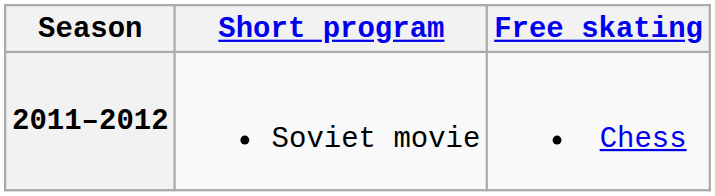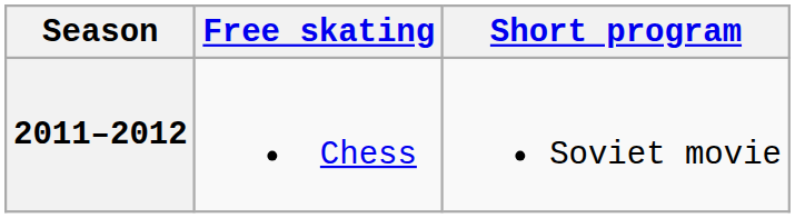columns swapped: Short program <-> Free skating
